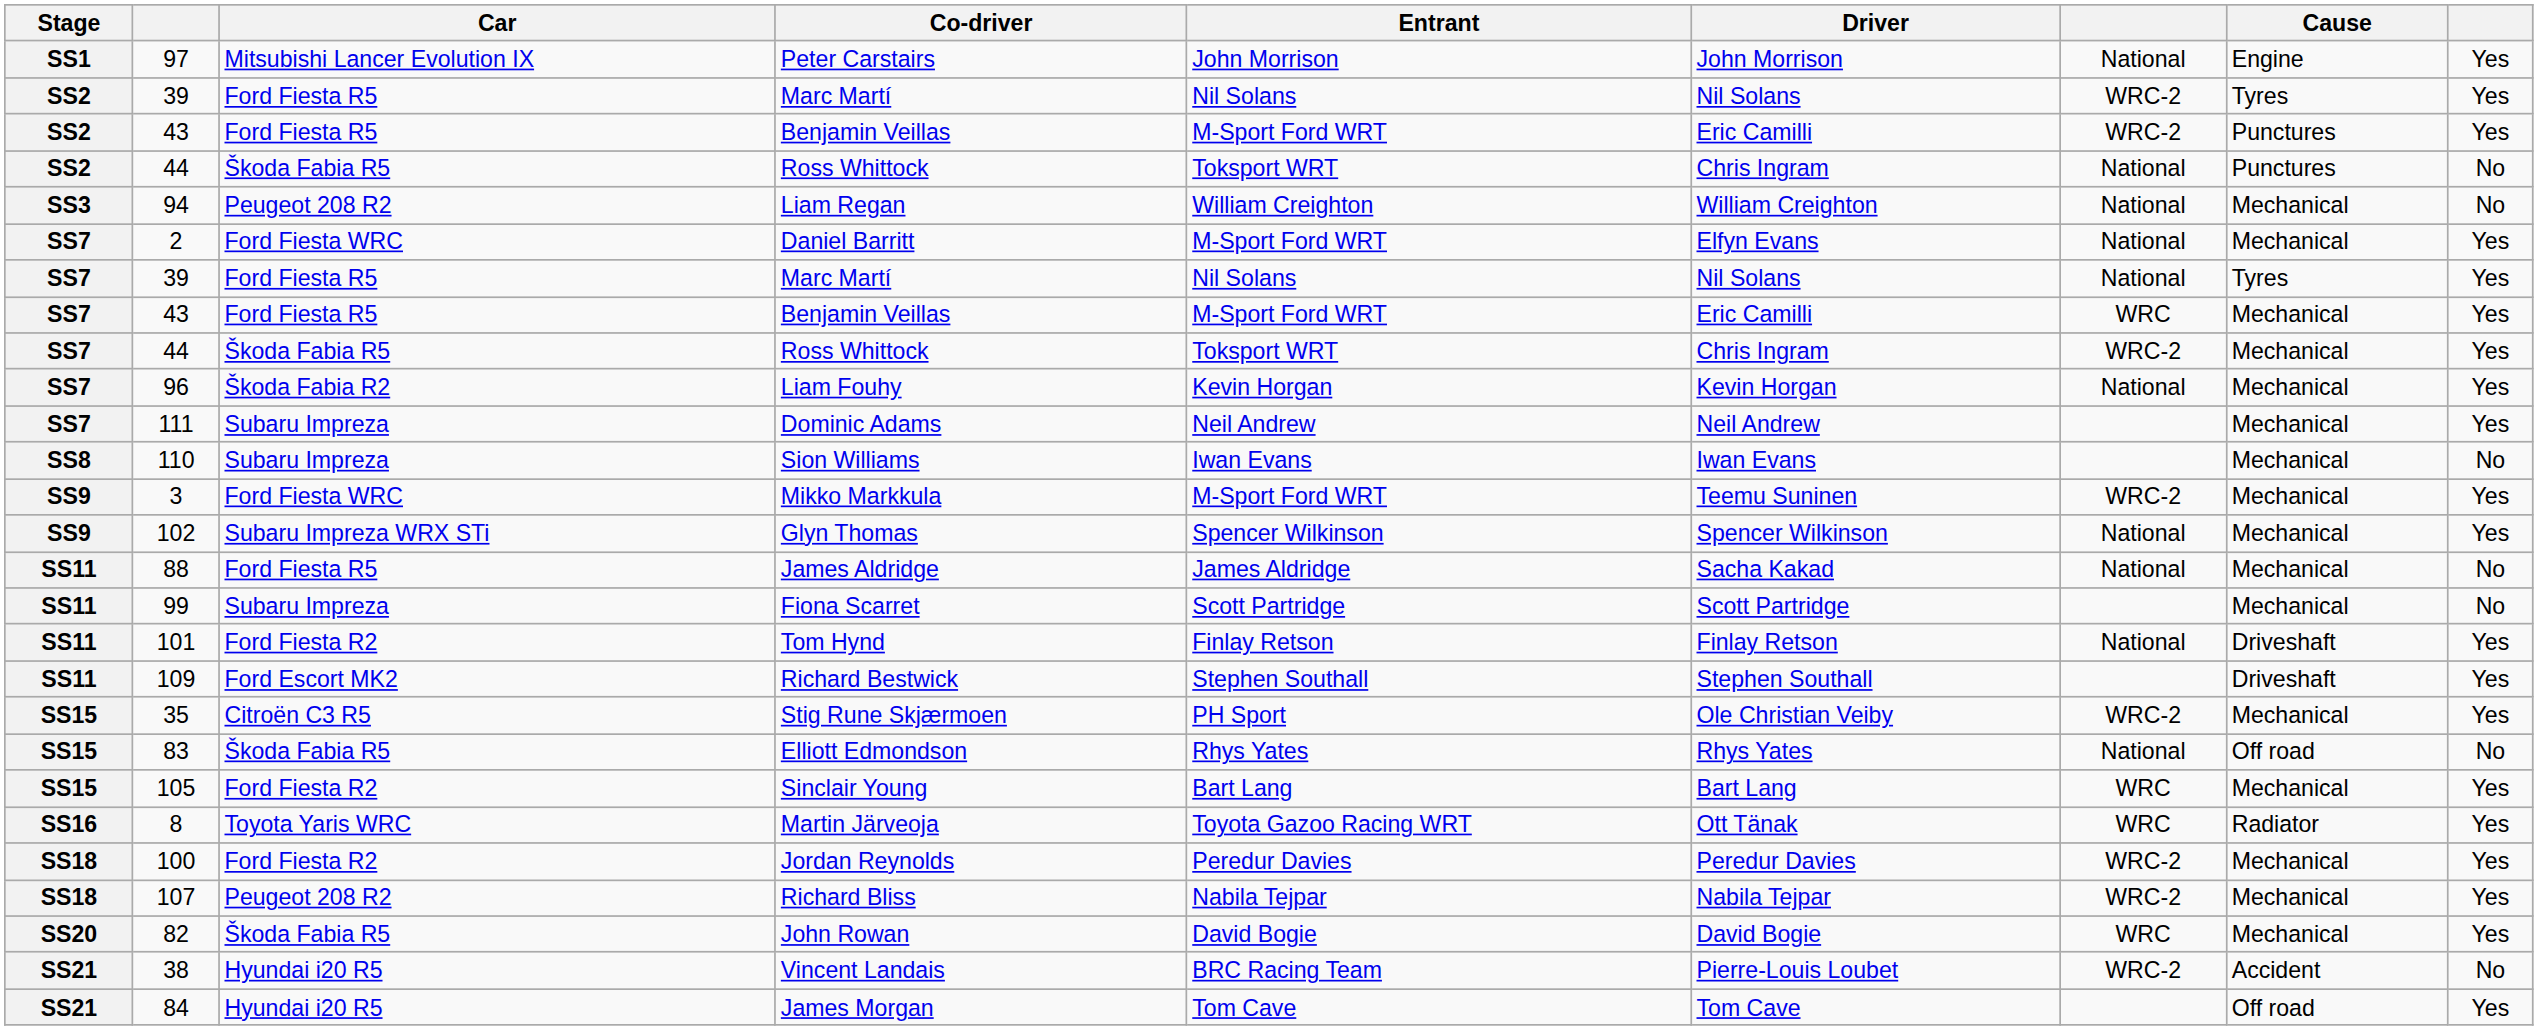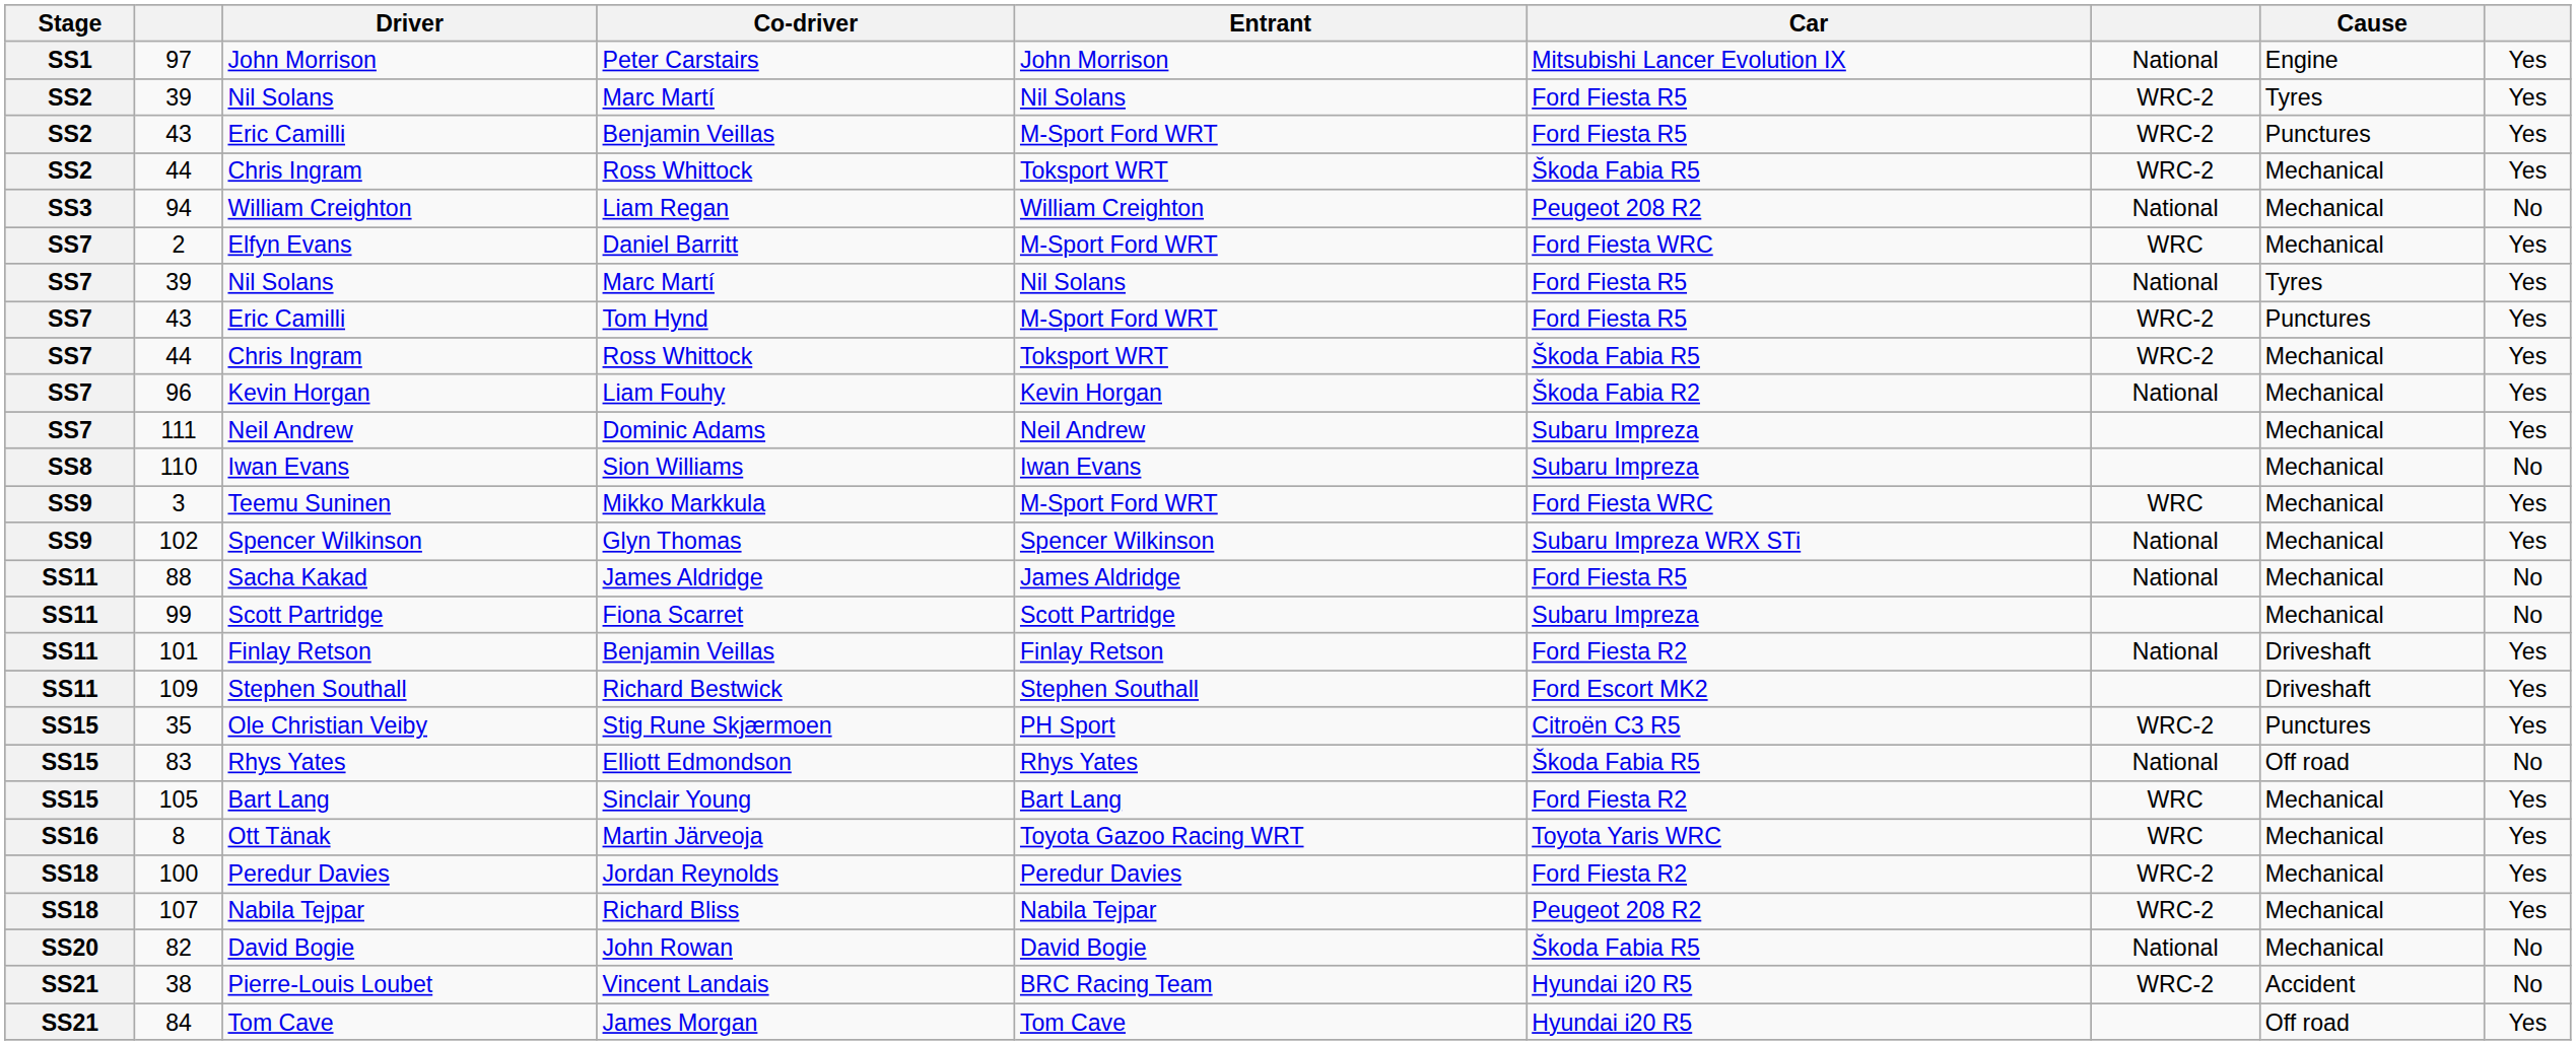columns swapped: Driver <-> Car
SS2 / 44 | column 7: National -> WRC-2
SS2 / 44 | Cause: Punctures -> Mechanical
SS2 / 44 | column 9: No -> Yes
2 | column 7: National -> WRC
SS7 / 43 | Co-driver: Benjamin Veillas -> Tom Hynd
SS7 / 43 | column 7: WRC -> WRC-2
SS7 / 43 | Cause: Mechanical -> Punctures
3 | column 7: WRC-2 -> WRC
101 | Co-driver: Tom Hynd -> Benjamin Veillas
35 | Cause: Mechanical -> Punctures
8 | Cause: Radiator -> Mechanical
82 | column 7: WRC -> National
82 | column 9: Yes -> No
